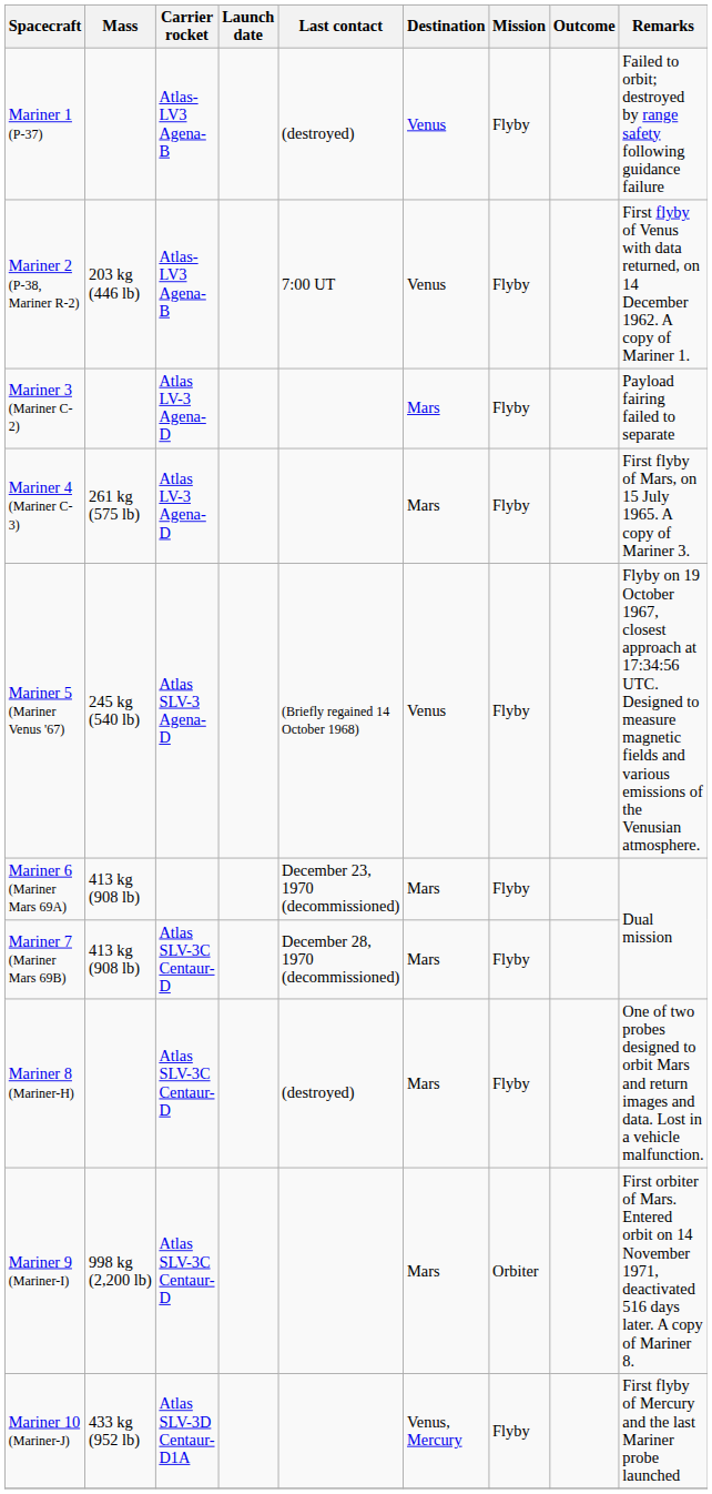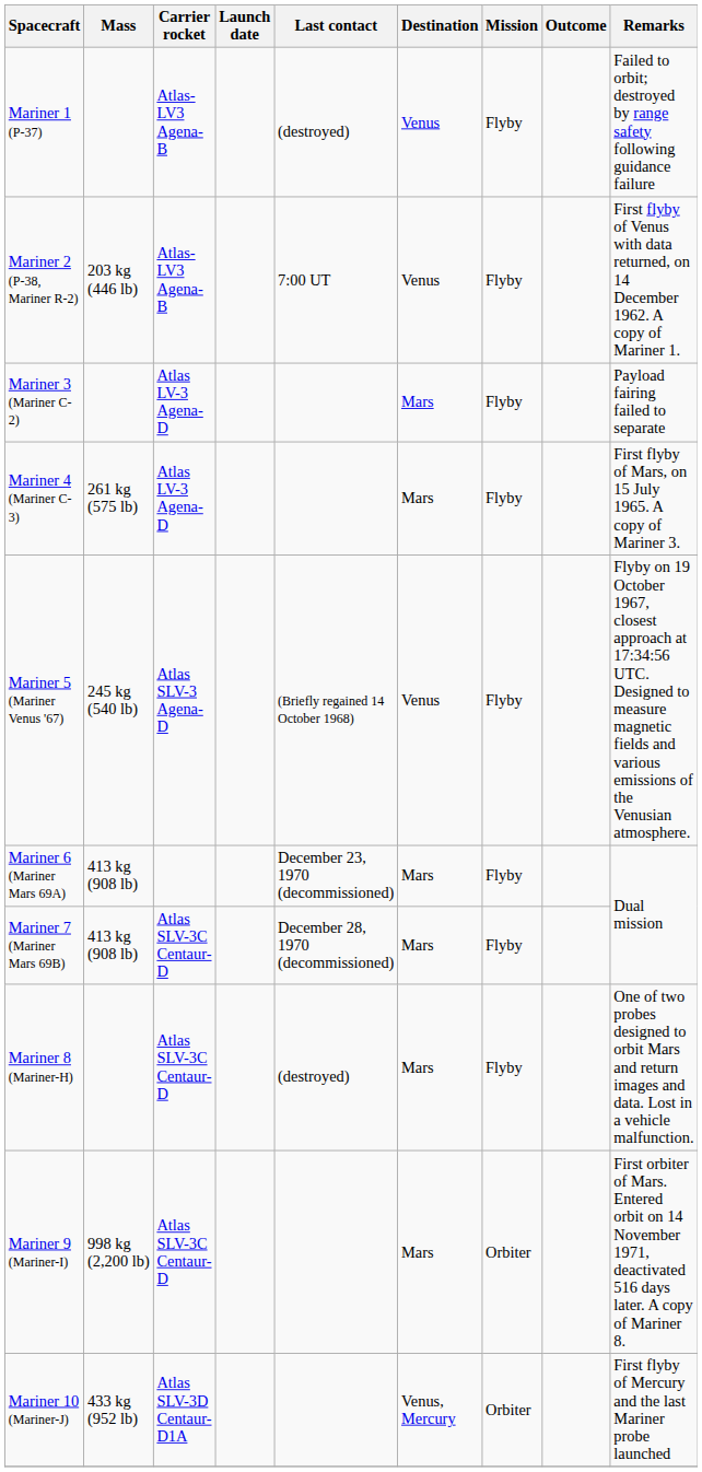Mariner 10 (Mariner-J) | Mission: Flyby -> Orbiter
